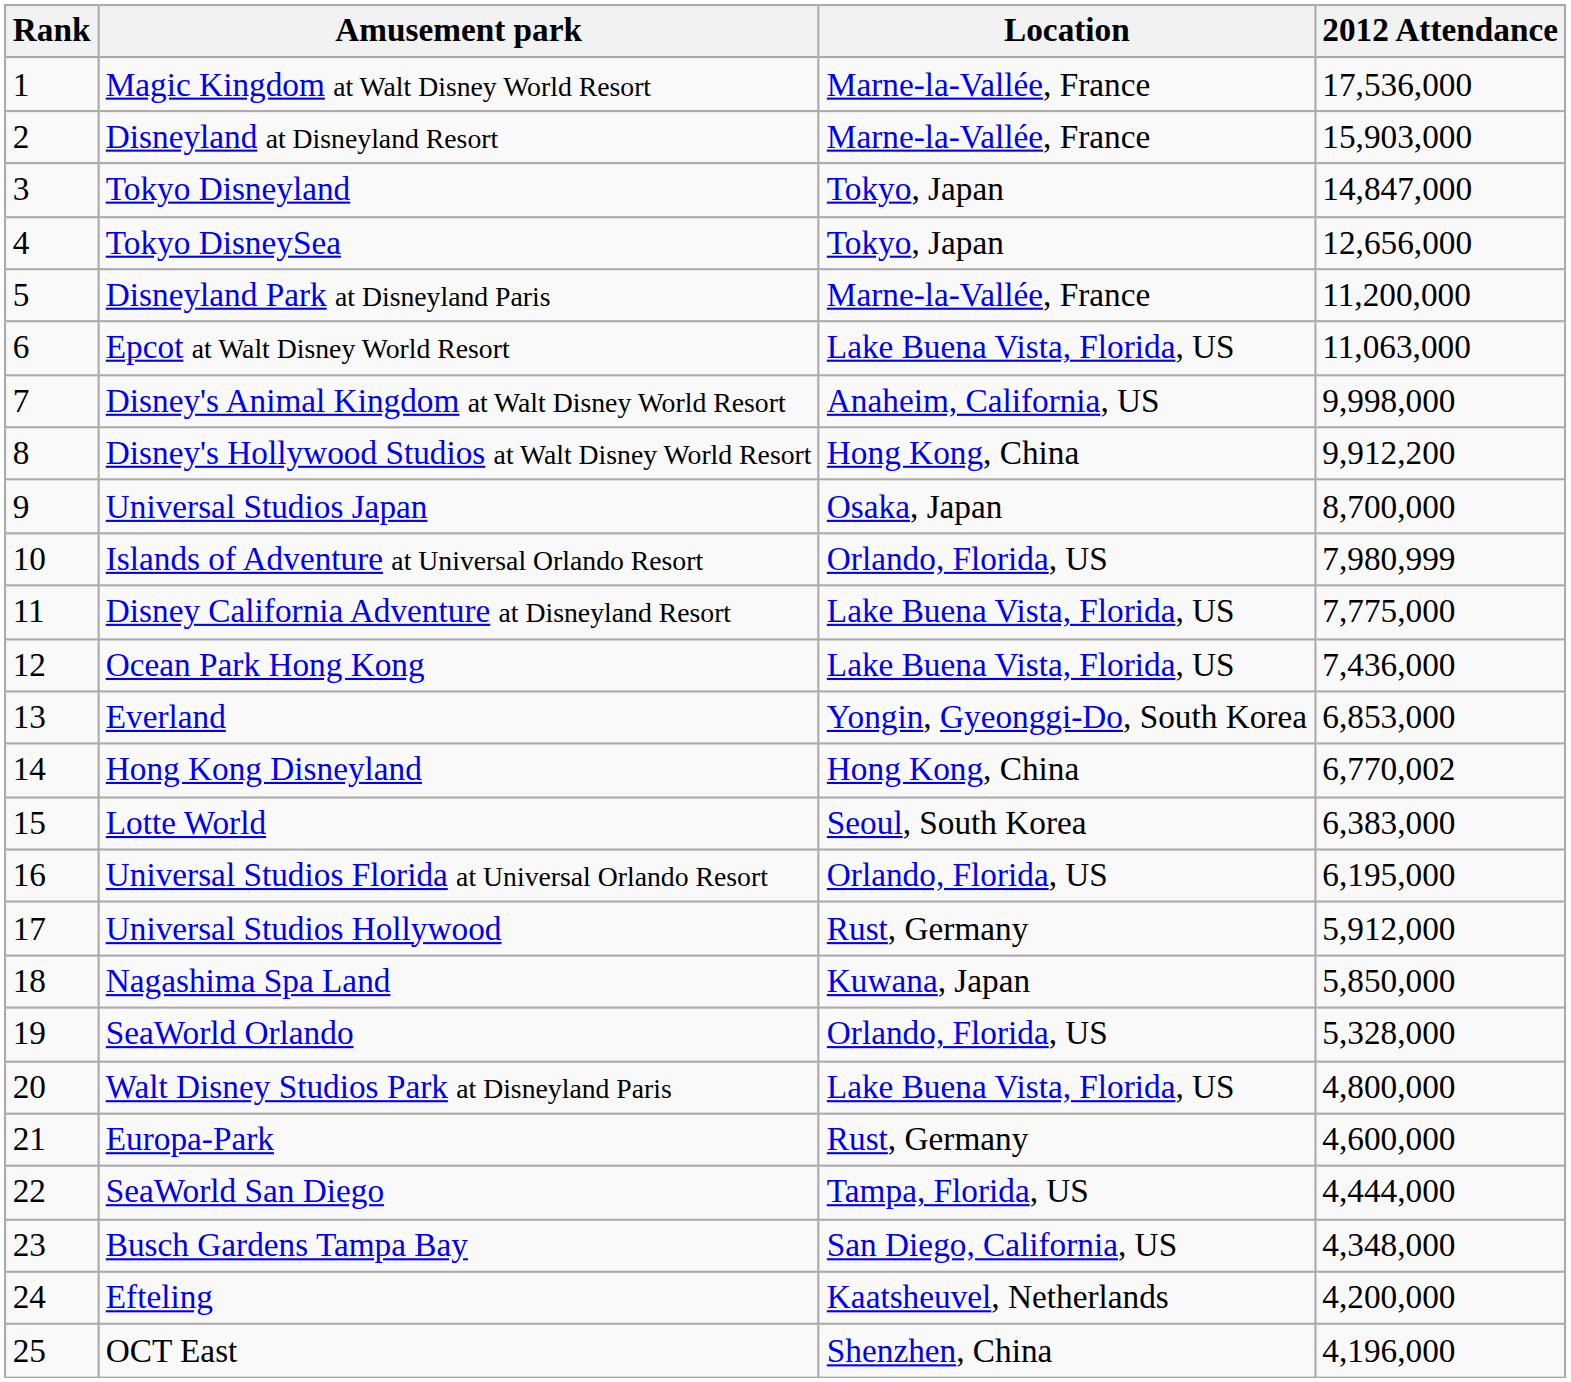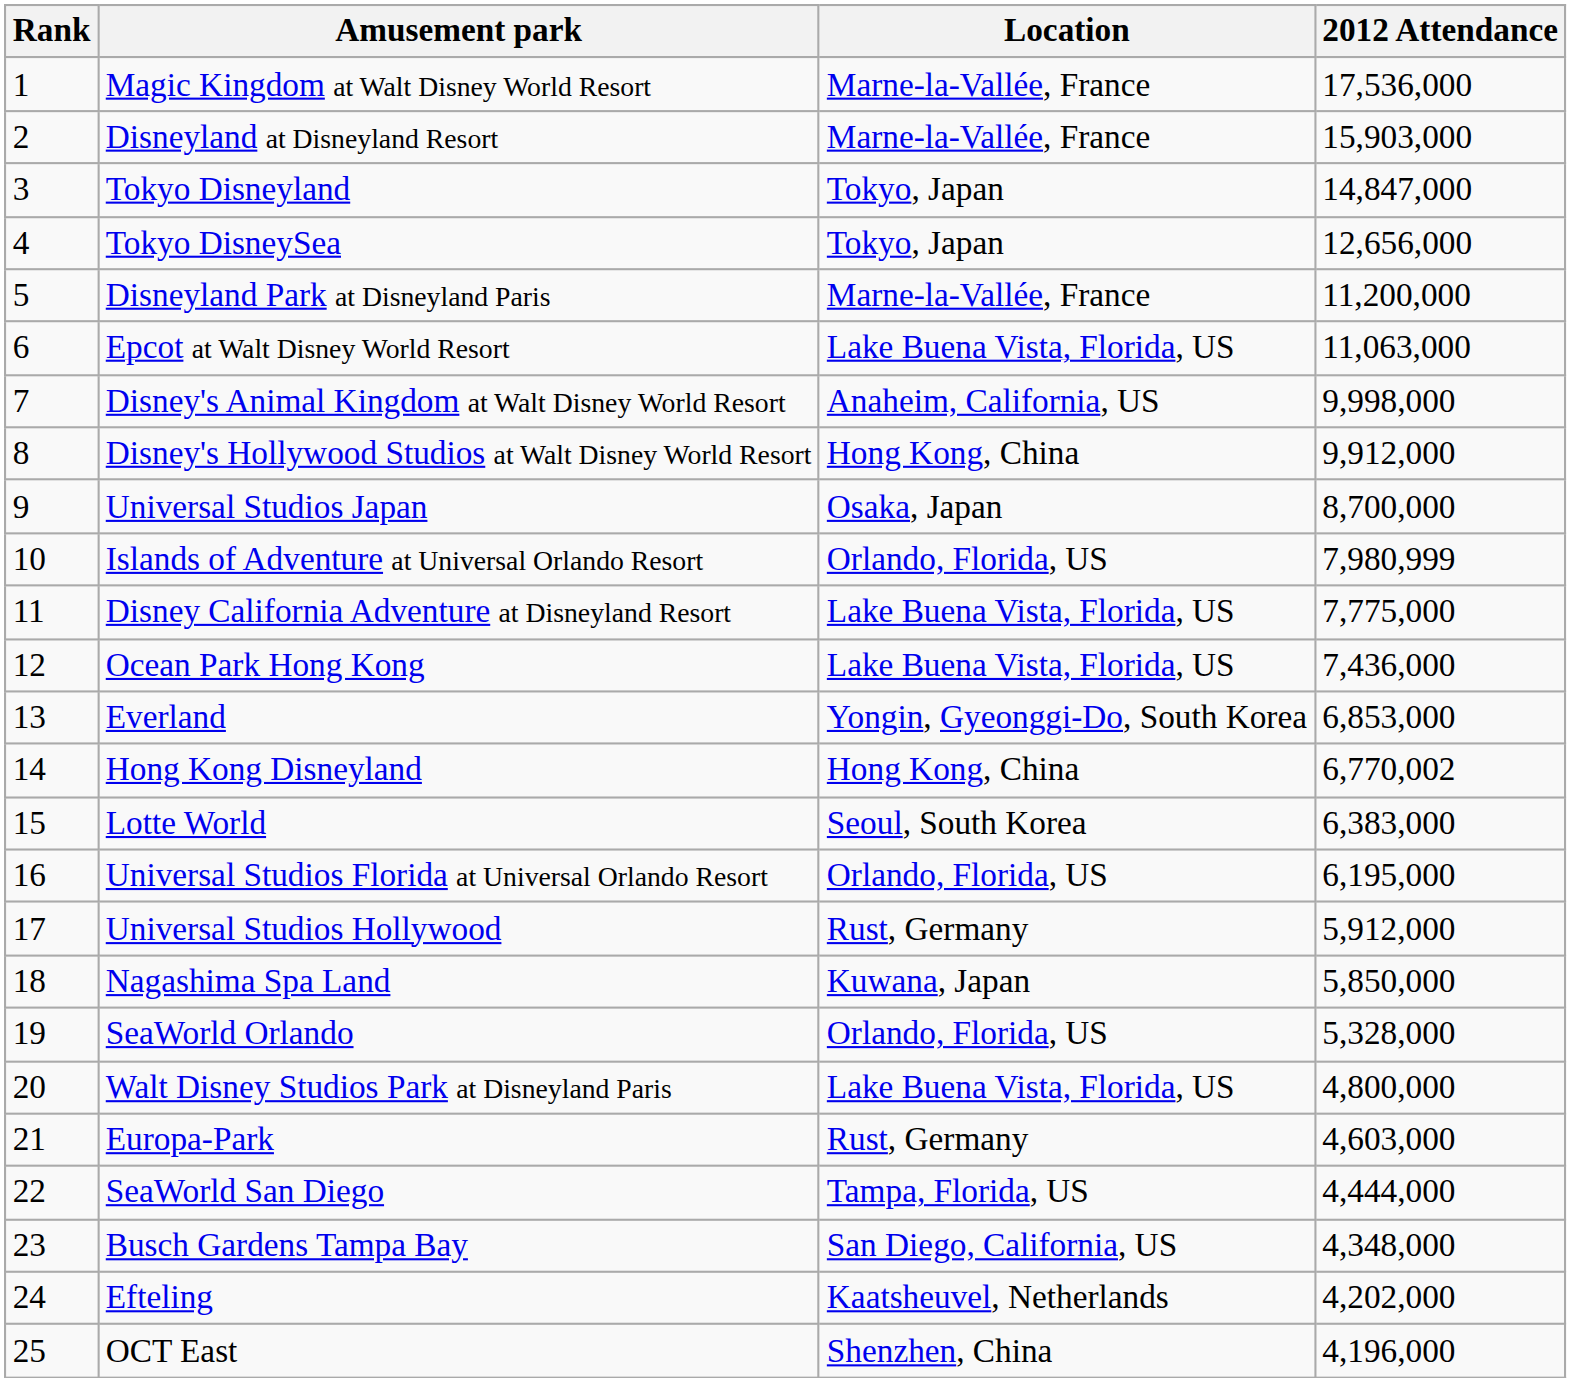Disney's Hollywood Studios at Walt Disney World Resort | 2012 Attendance: 9,912,200 -> 9,912,000
Europa-Park | 2012 Attendance: 4,600,000 -> 4,603,000
Efteling | 2012 Attendance: 4,200,000 -> 4,202,000
